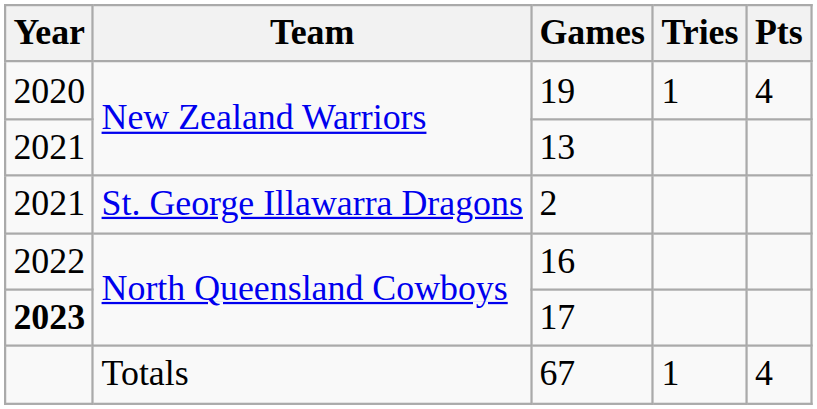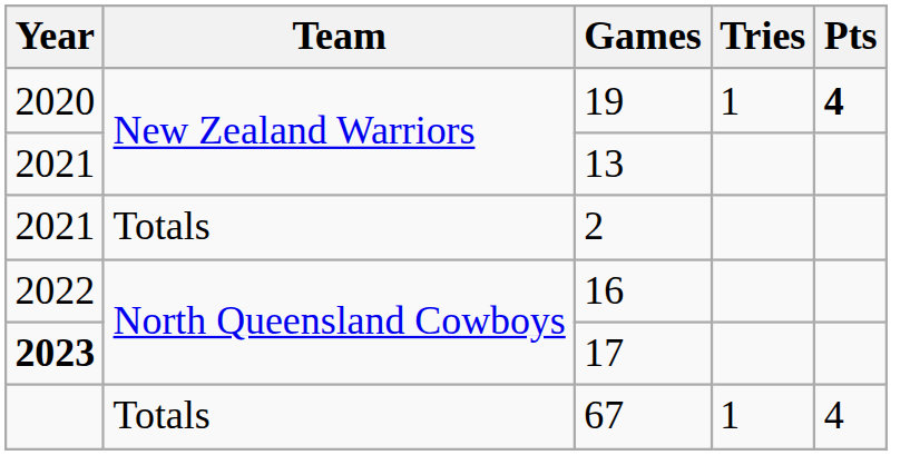19 | Pts: normal -> bold
2 | Team: St. George Illawarra Dragons -> Totals
